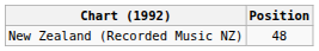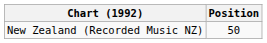New Zealand (Recorded Music NZ) | Position: 48 -> 50
